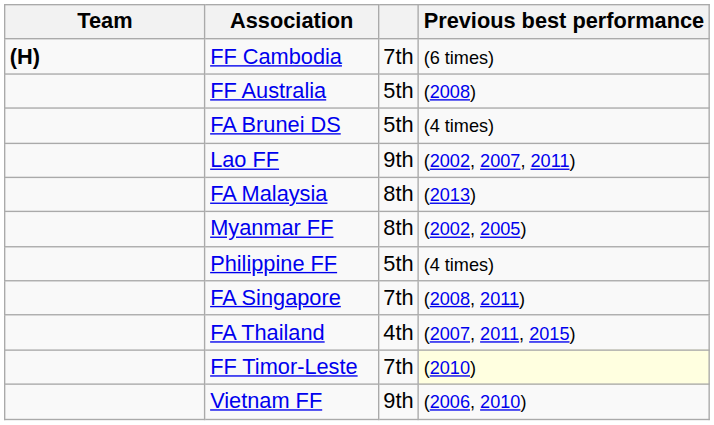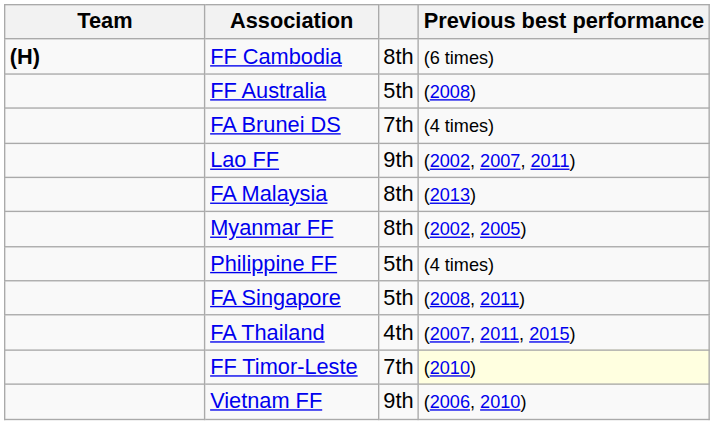FF Cambodia | column 3: 7th -> 8th
FA Brunei DS | column 3: 5th -> 7th
FA Singapore | column 3: 7th -> 5th
